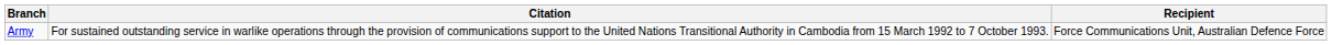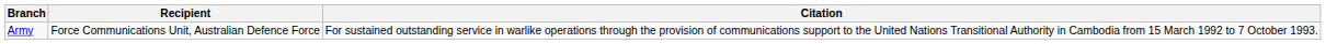columns swapped: Recipient <-> Citation
